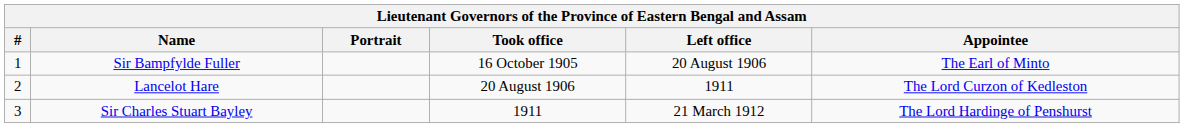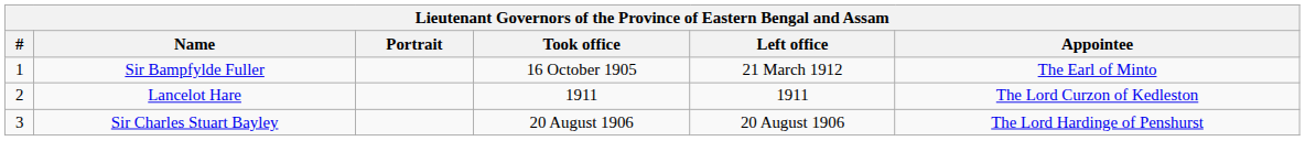Sir Bampfylde Fuller | Left office: 20 August 1906 -> 21 March 1912
Lancelot Hare | Took office: 20 August 1906 -> 1911
Sir Charles Stuart Bayley | Took office: 1911 -> 20 August 1906
Sir Charles Stuart Bayley | Left office: 21 March 1912 -> 20 August 1906
